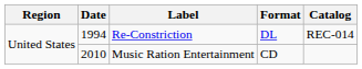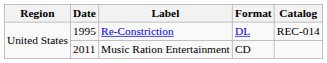Re-Constriction | Date: 1994 -> 1995
Music Ration Entertainment | Date: 2010 -> 2011
